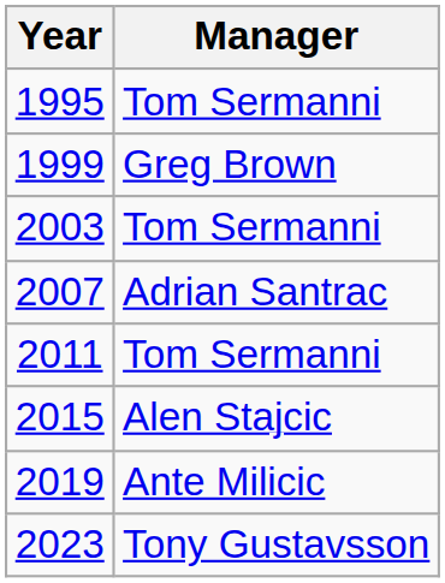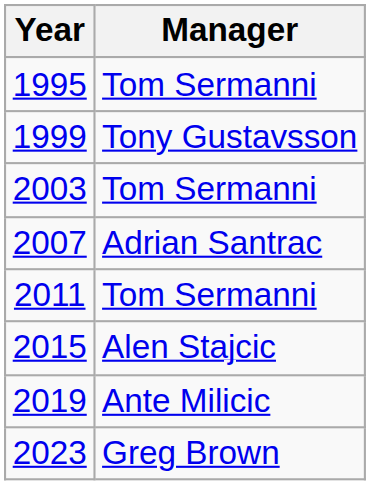1999 | Manager: Greg Brown -> Tony Gustavsson
2023 | Manager: Tony Gustavsson -> Greg Brown
